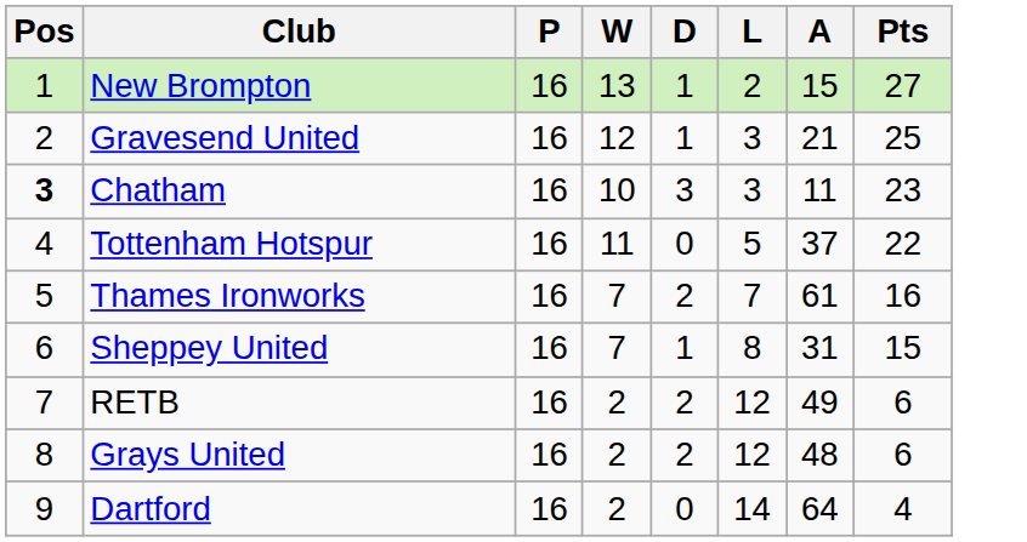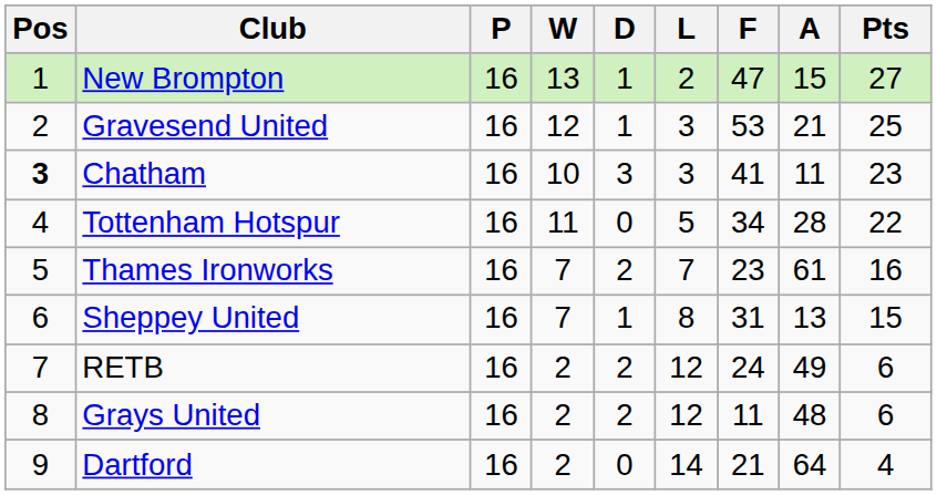+ column: F | 47 | 53 | 41 | 34 | 23 | 31 | 24 | 11 | 21
Tottenham Hotspur | A: 37 -> 28
Sheppey United | A: 31 -> 13
